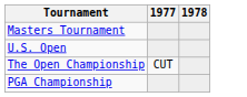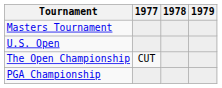+ column: 1979
